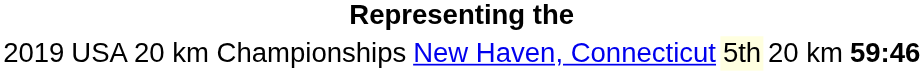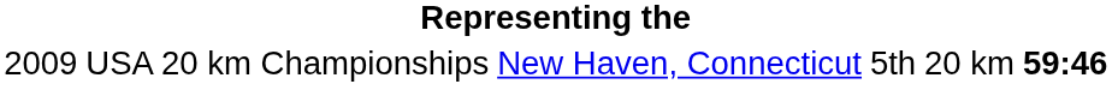USA 20 km Championships | column 1: 2019 -> 2009
USA 20 km Championships | column 4: lightyellow background -> no background
